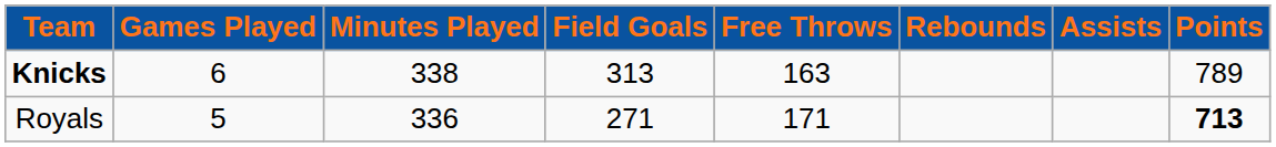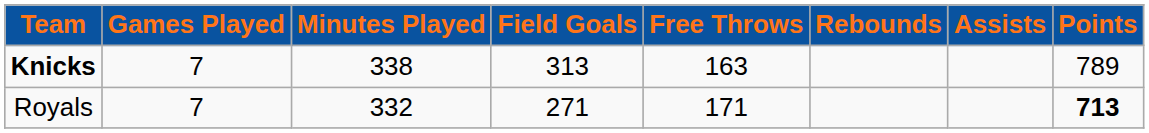Knicks | Games Played: 6 -> 7
Royals | Games Played: 5 -> 7
Royals | Minutes Played: 336 -> 332
